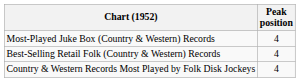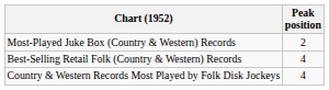Most-Played Juke Box (Country & Western) Records | Peak position: 4 -> 2
